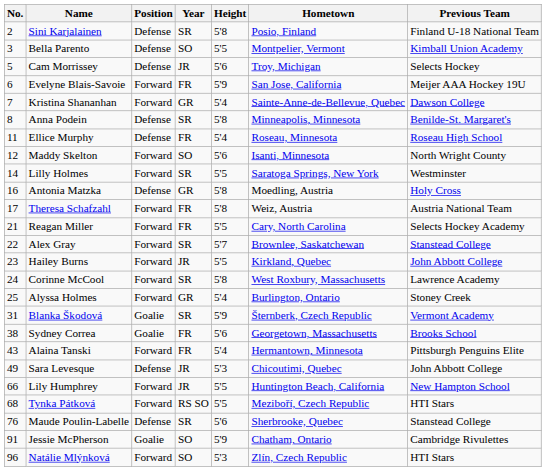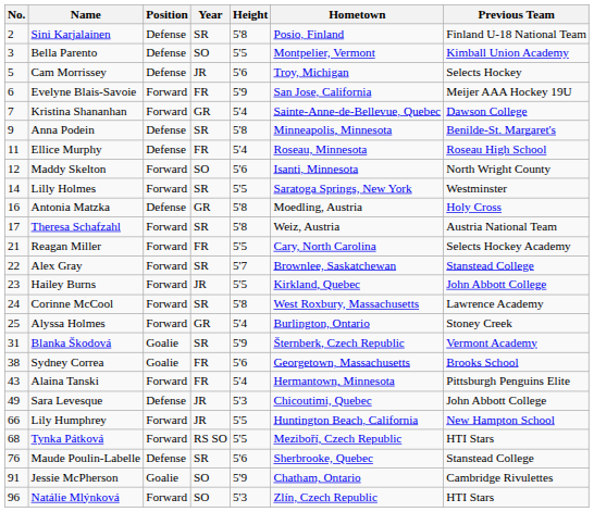Anna Podein | No.: 8 -> 9
Theresa Schafzahl | Year: FR -> SR
